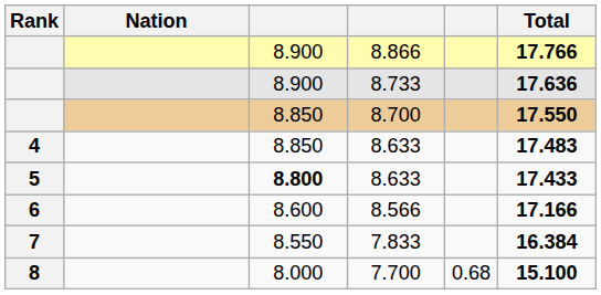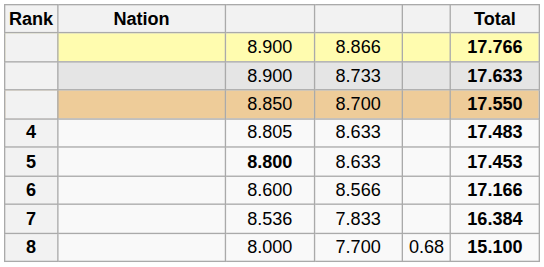8.733 | Total: 17.636 -> 17.633
4 / 8.633 | column 3: 8.850 -> 8.805
5 / 8.633 | Total: 17.433 -> 17.453
7.833 | column 3: 8.550 -> 8.536
